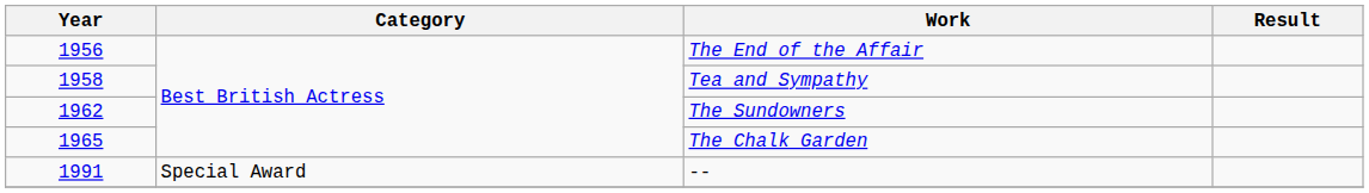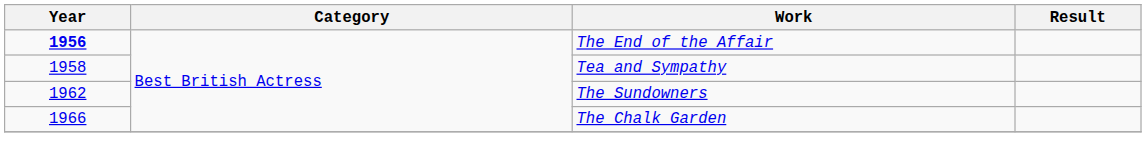The End of the Affair | Year: normal -> bold
The Chalk Garden | Year: 1965 -> 1966
- row: 1991 | Special Award | --
